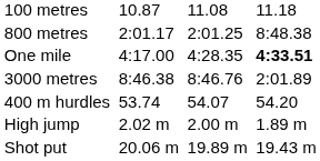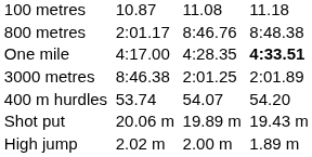800 metres | column 5: 2:01.25 -> 8:46.76
3000 metres | column 5: 8:46.76 -> 2:01.25
rows swapped: High jump <-> Shot put
